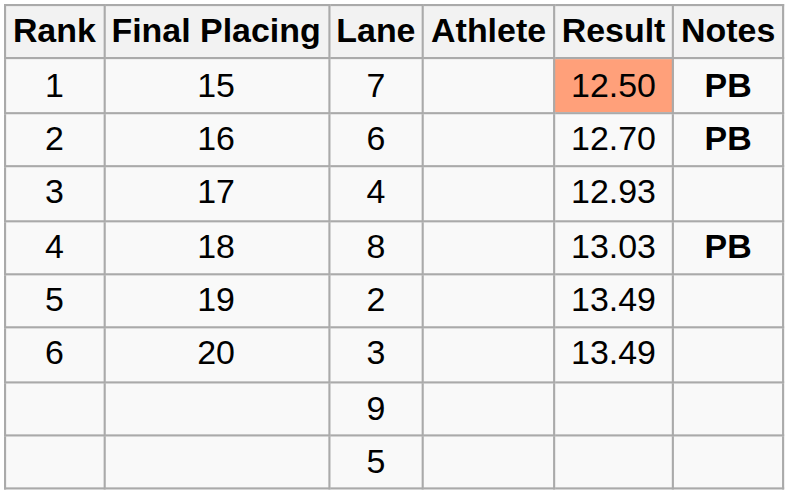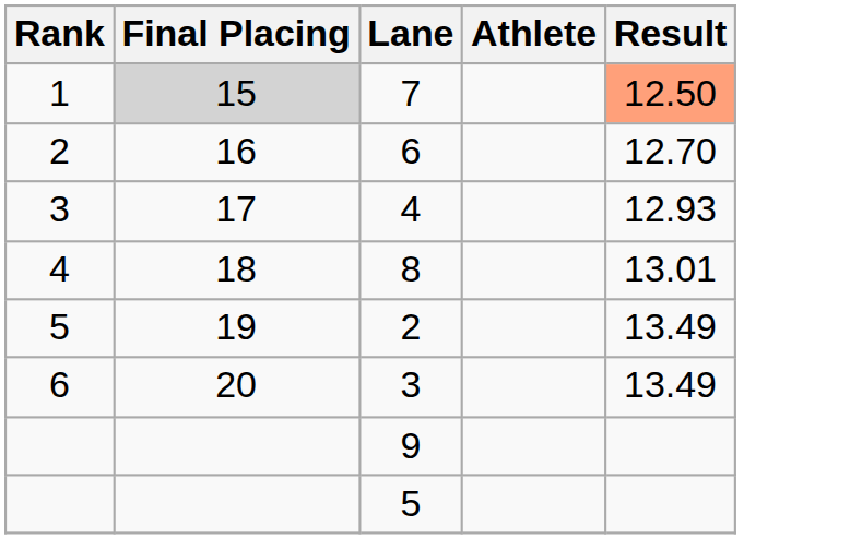- column: Notes | PB | PB | PB
7 | Final Placing: no background -> lightgrey background
8 | Result: 13.03 -> 13.01
